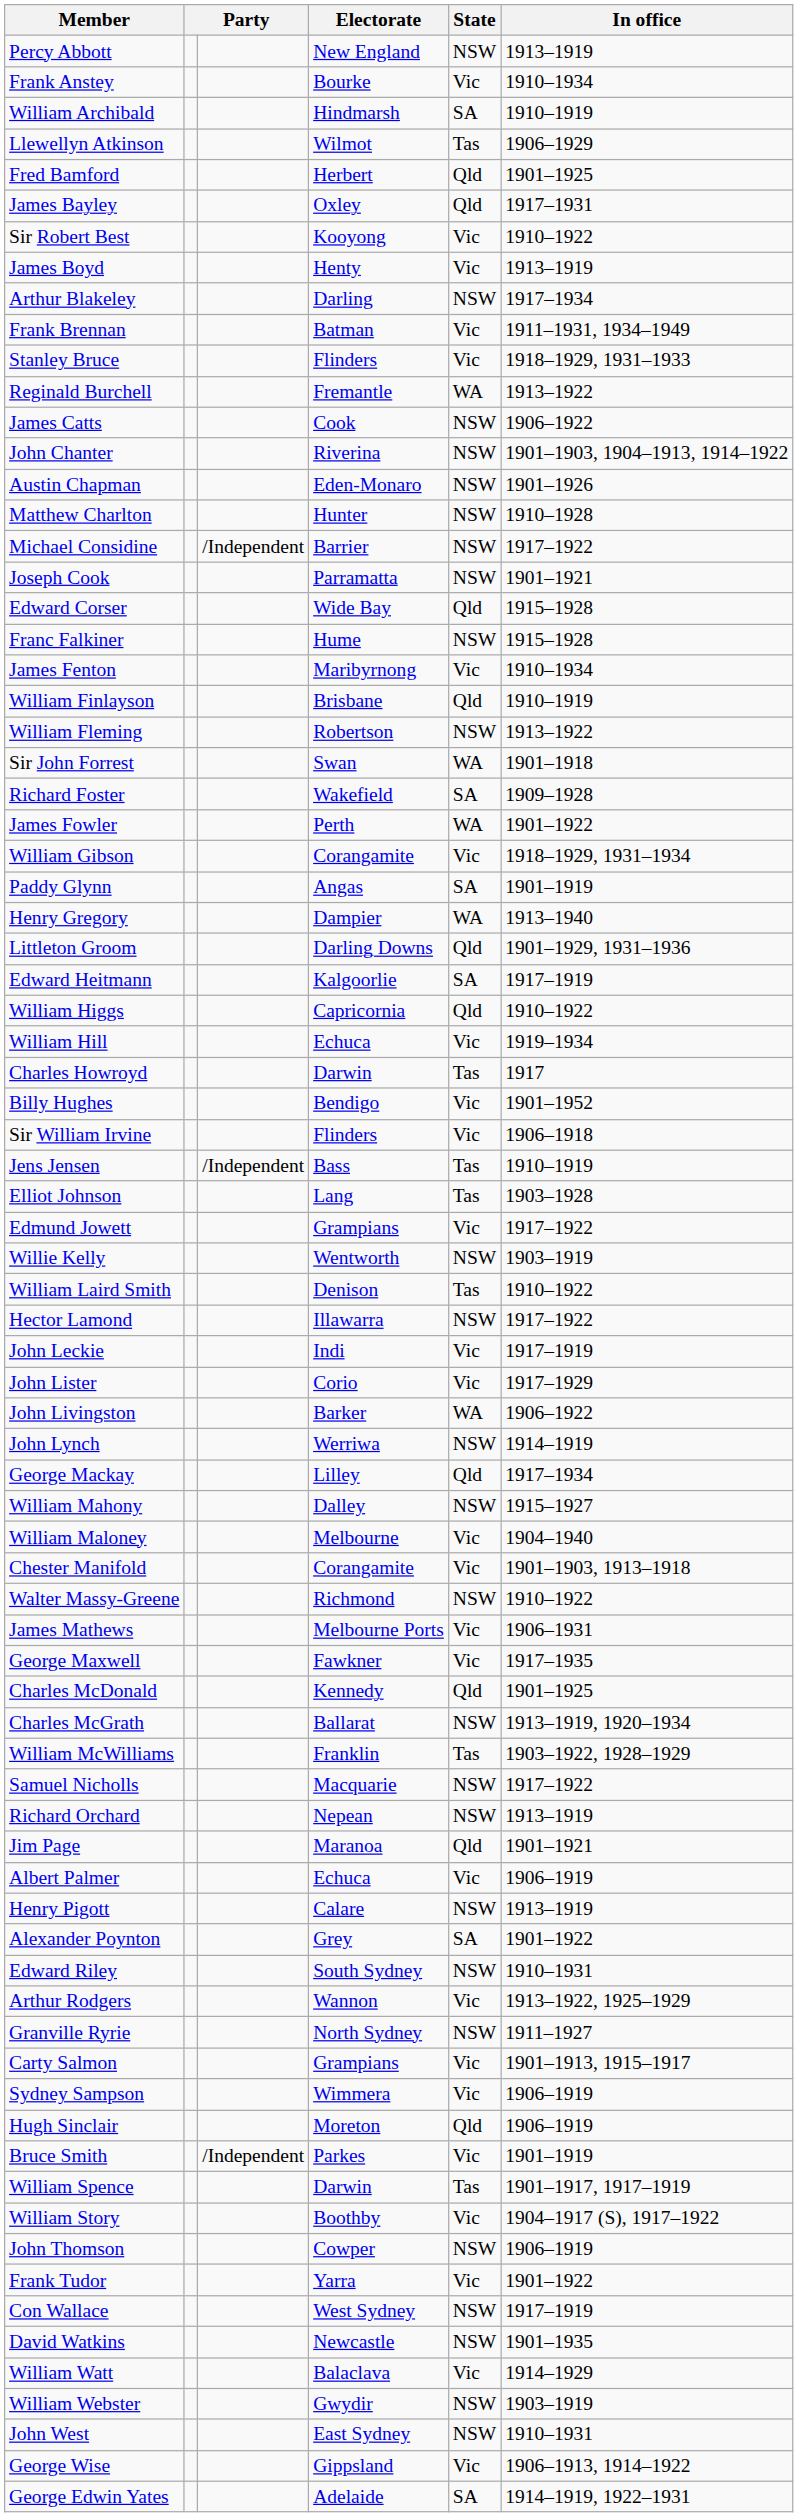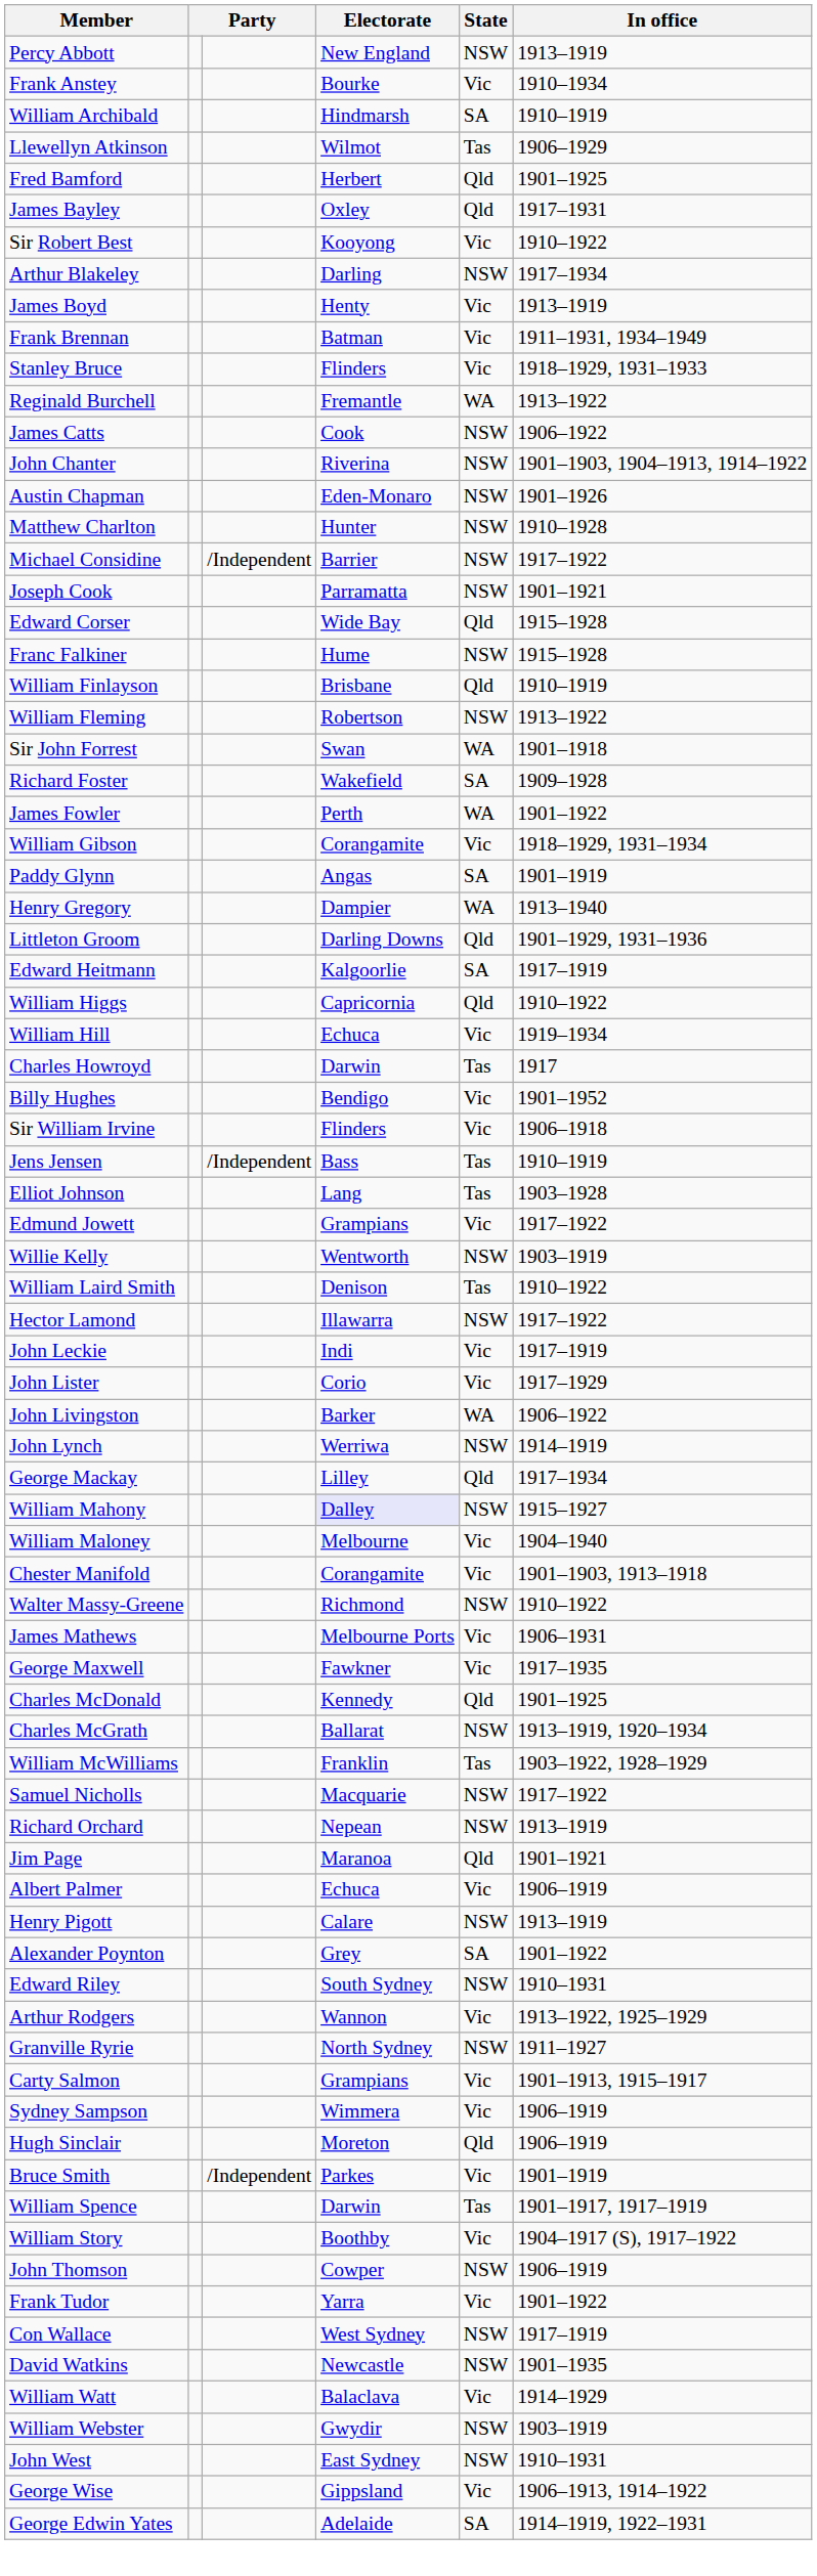rows swapped: Arthur Blakeley <-> James Boyd
- row: James Fenton | Maribyrnong | Vic | 1910–1934
William Mahony | Electorate: no background -> lavender background
